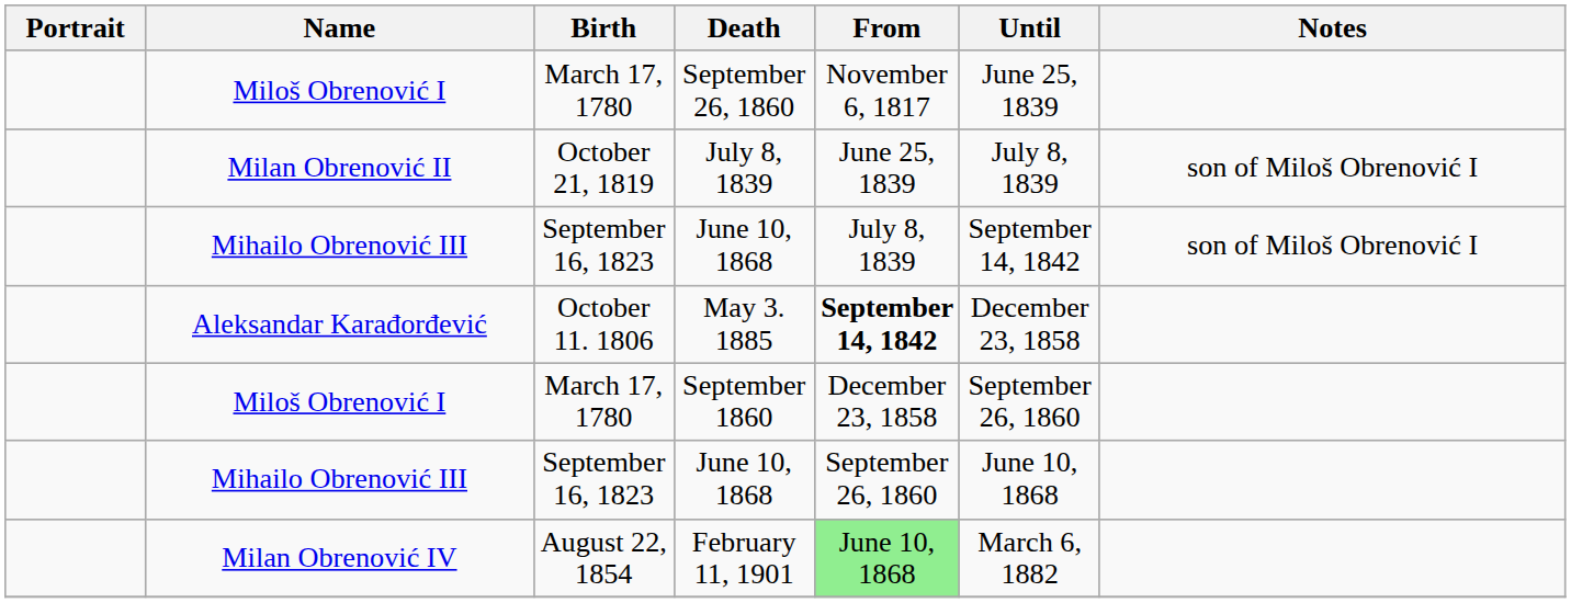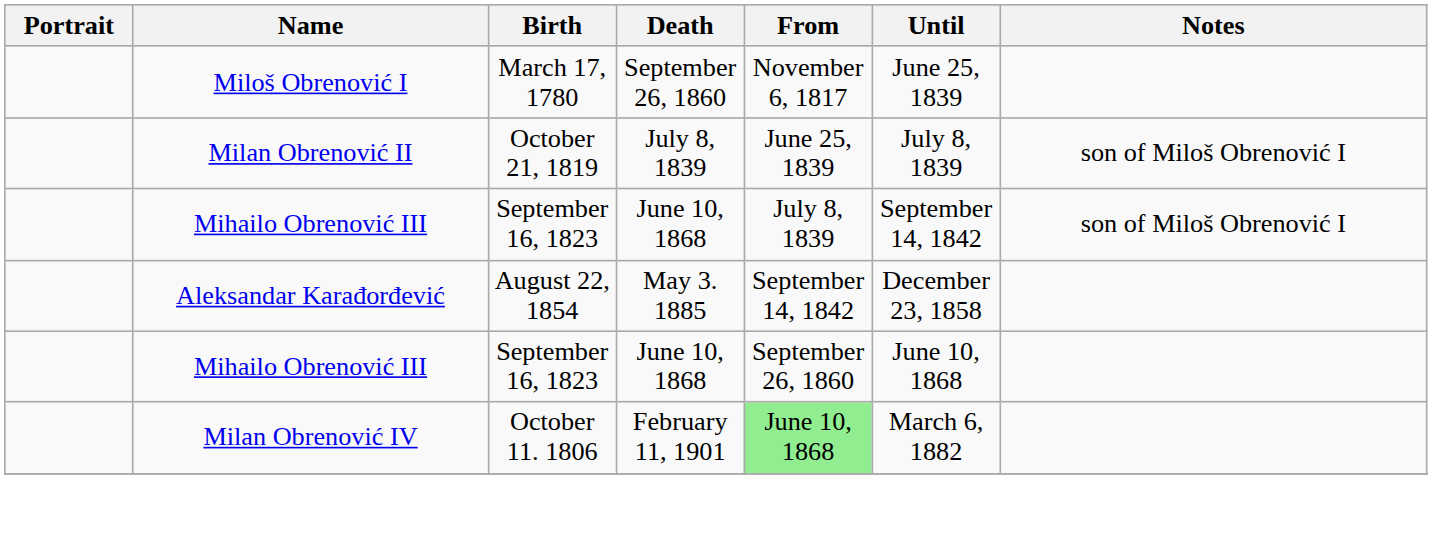May 3. 1885 | Birth: October 11. 1806 -> August 22, 1854
May 3. 1885 | From: bold -> normal
- row: Miloš Obrenović I | March 17, 1780 | September 1860 | December 23, 1858 | September 26, 1860
February 11, 1901 | Birth: August 22, 1854 -> October 11. 1806
